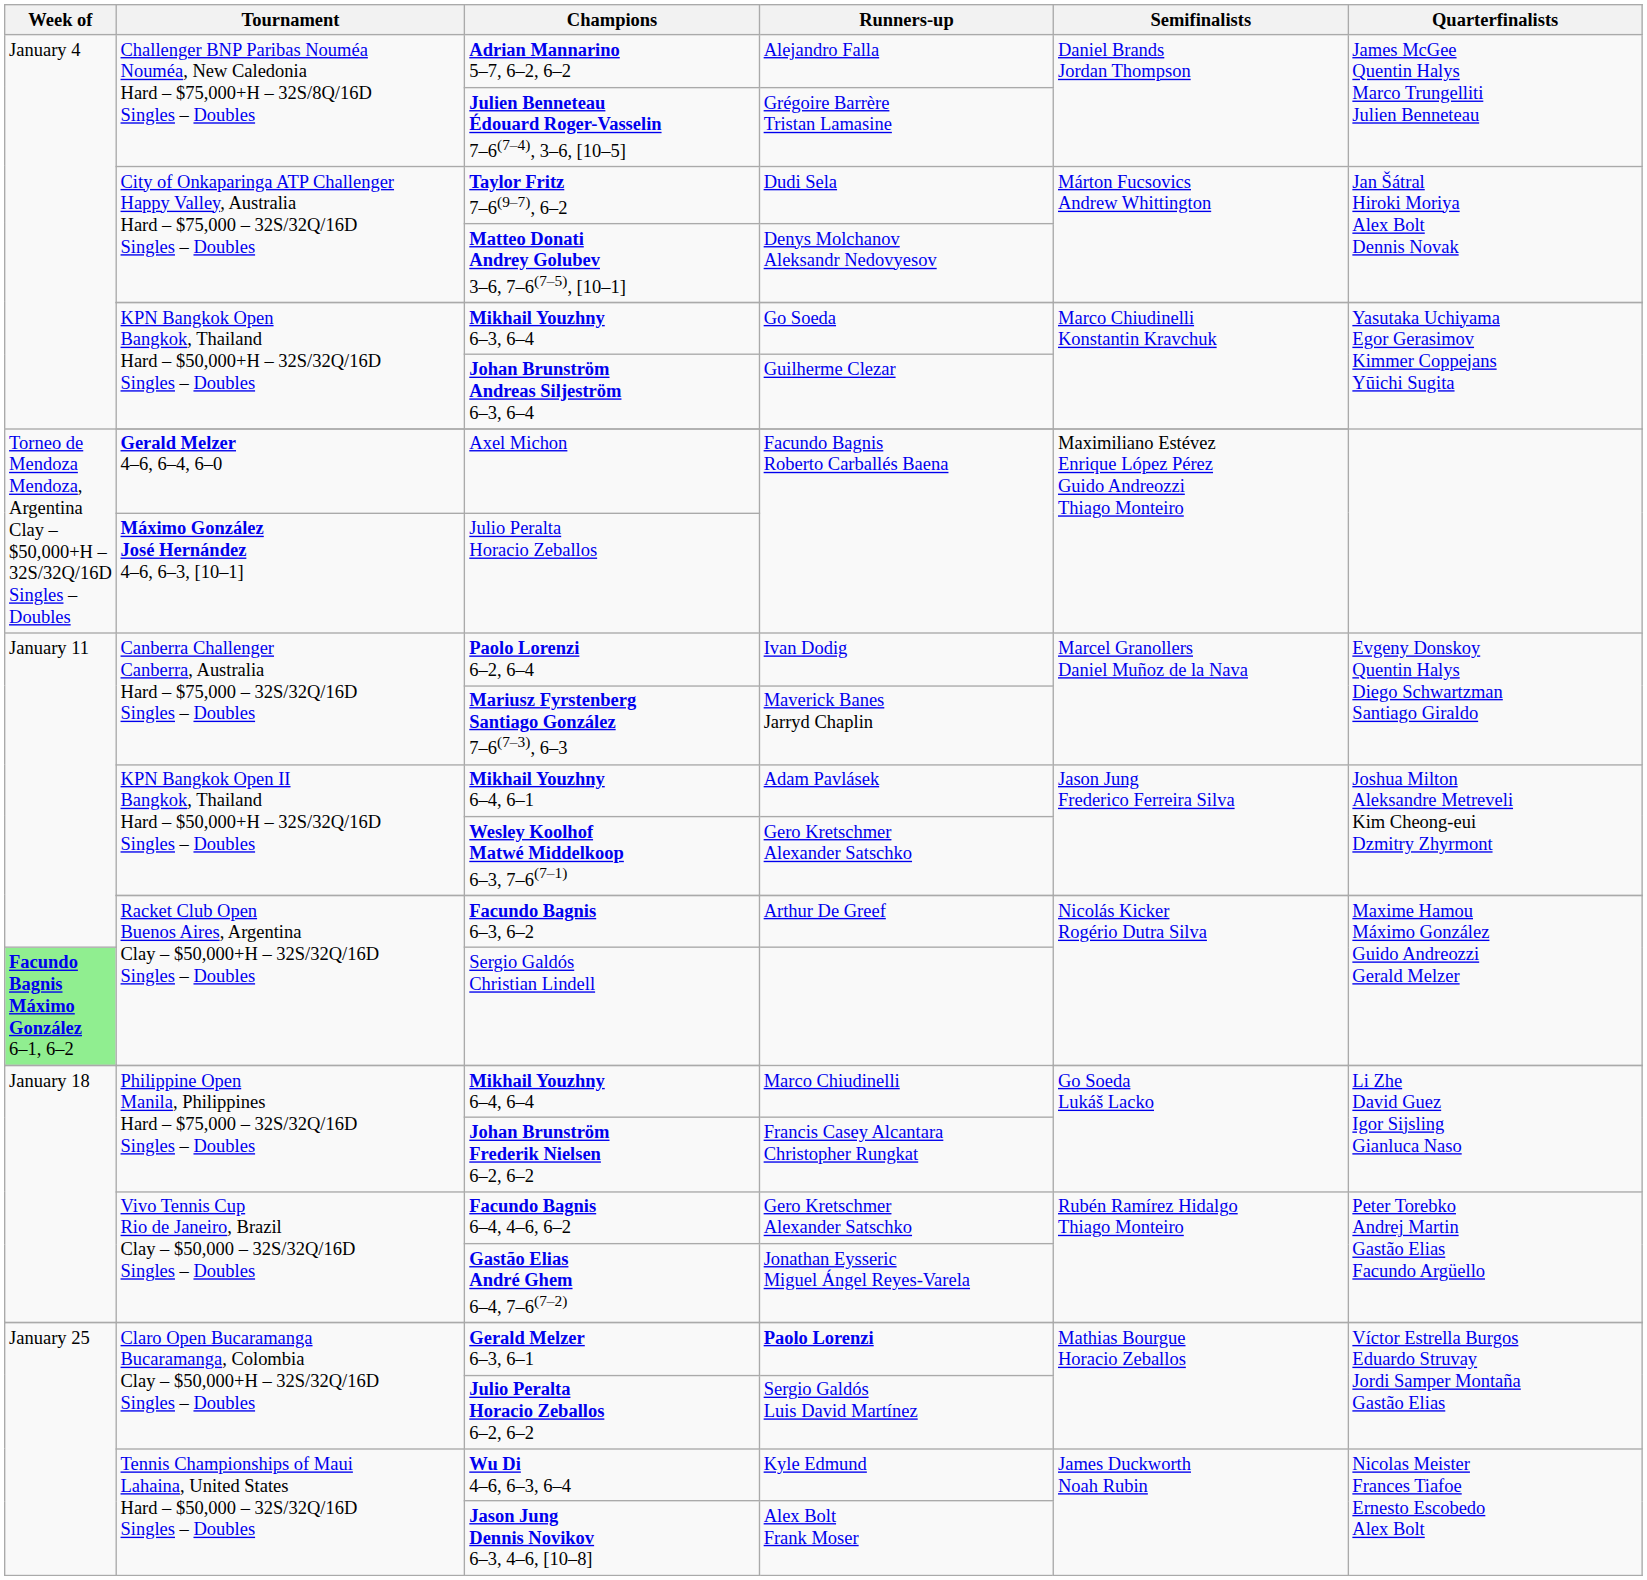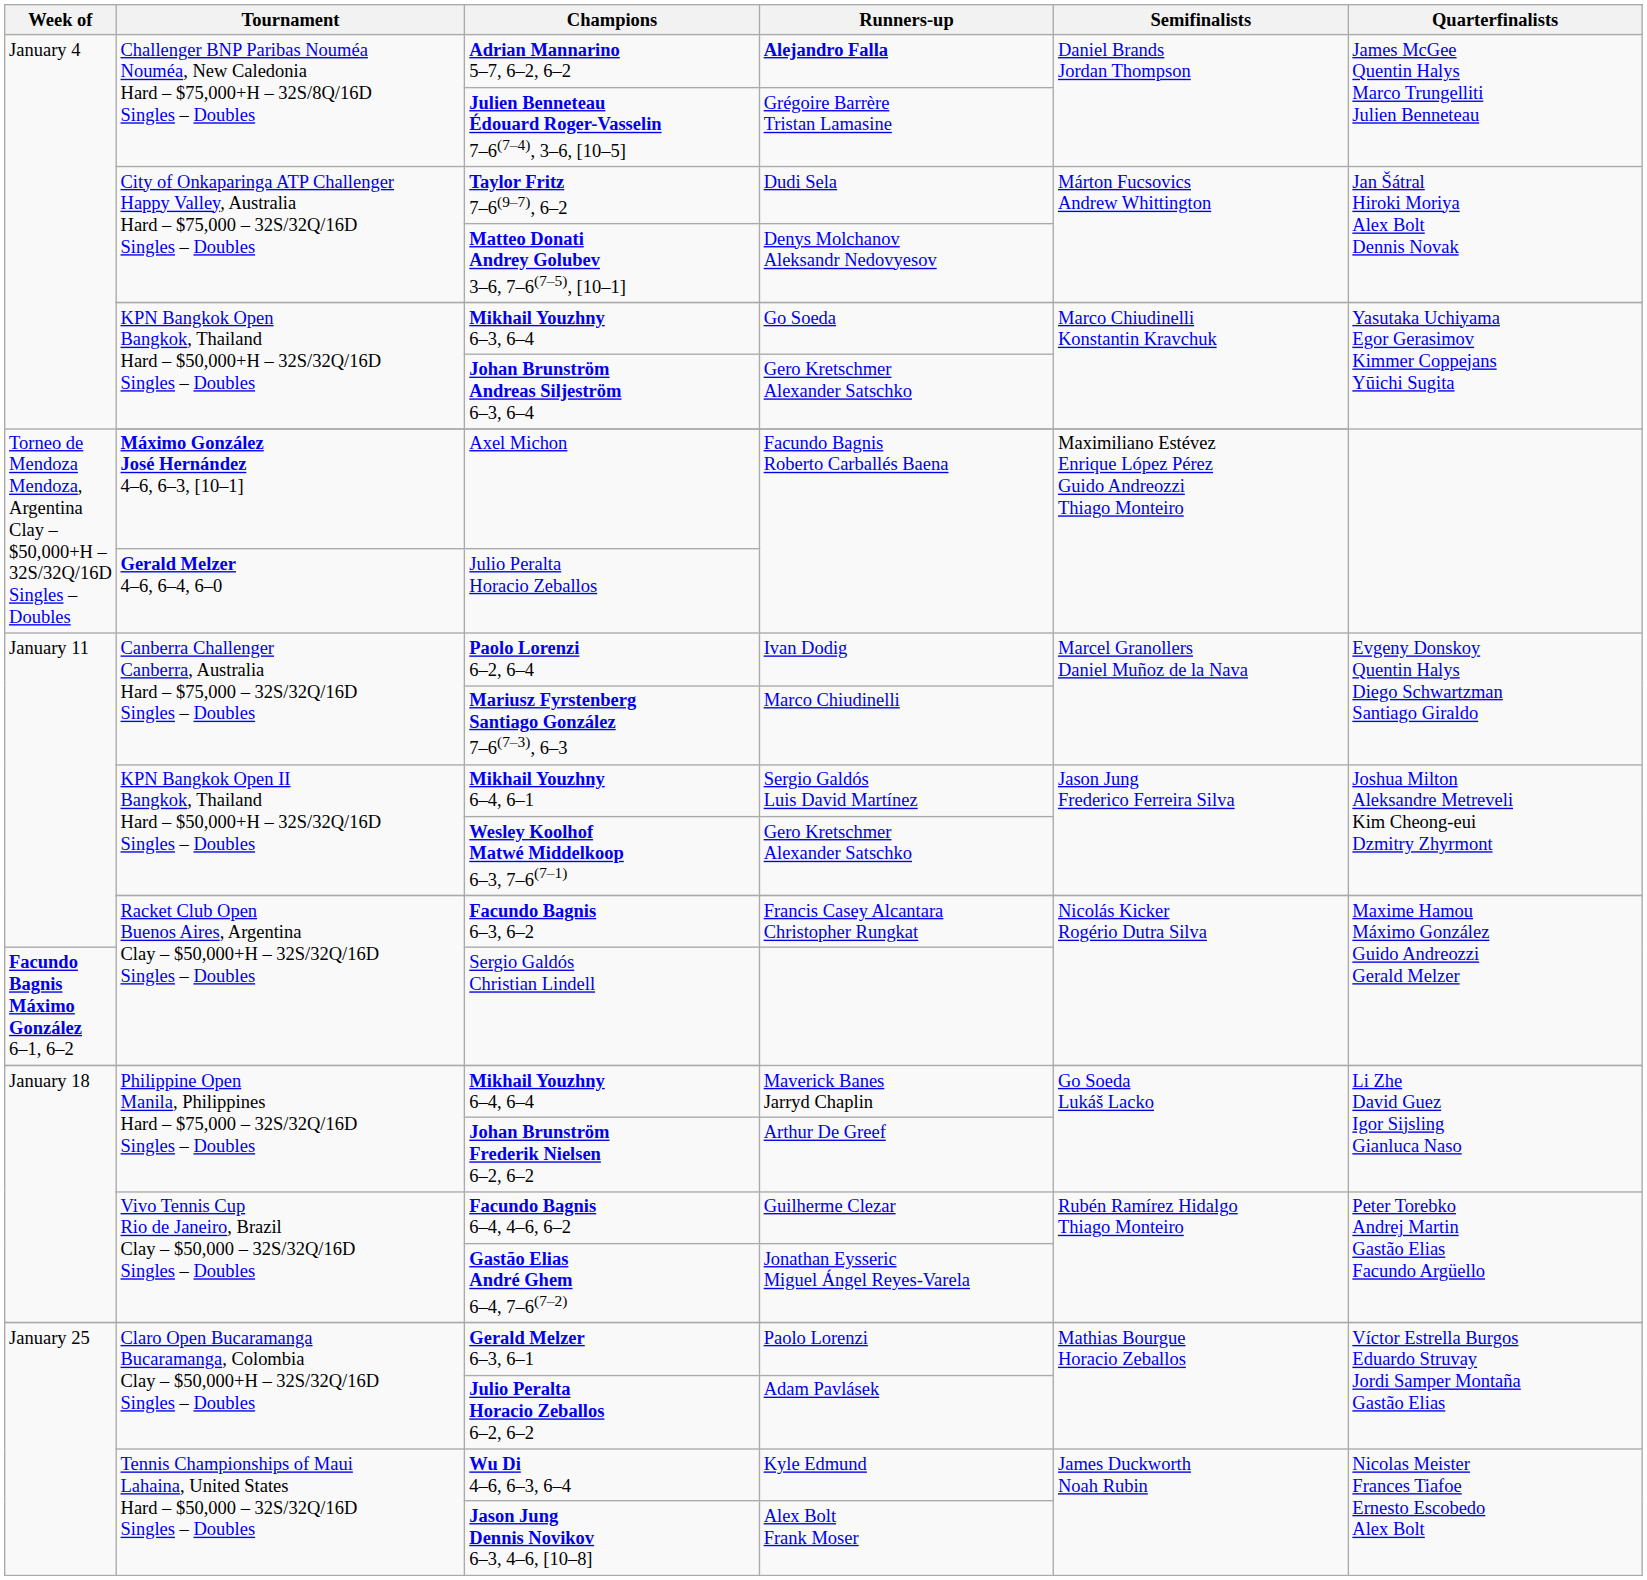Adrian Mannarino 5–7, 6–2, 6–2 | Runners-up: normal -> bold
Johan Brunström Andreas Siljeström 6–3, 6–4 | Runners-up: Guilherme Clezar -> Gero Kretschmer Alexander Satschko
Axel Michon | Tournament: Gerald Melzer 4–6, 6–4, 6–0 -> Máximo González José Hernández 4–6, 6–3, [10–1]
Julio Peralta Horacio Zeballos | Tournament: Máximo González José Hernández 4–6, 6–3, [10–1] -> Gerald Melzer 4–6, 6–4, 6–0
Mariusz Fyrstenberg Santiago González 7–6(7–3), 6–3 | Runners-up: Maverick Banes Jarryd Chaplin -> Marco Chiudinelli
Mikhail Youzhny 6–4, 6–1 | Runners-up: Adam Pavlásek -> Sergio Galdós Luis David Martínez
Facundo Bagnis 6–3, 6–2 | Runners-up: Arthur De Greef -> Francis Casey Alcantara Christopher Rungkat
Sergio Galdós Christian Lindell | Week of: lightgreen background -> no background
Mikhail Youzhny 6–4, 6–4 | Runners-up: Marco Chiudinelli -> Maverick Banes Jarryd Chaplin
Johan Brunström Frederik Nielsen 6–2, 6–2 | Runners-up: Francis Casey Alcantara Christopher Rungkat -> Arthur De Greef
Facundo Bagnis 6–4, 4–6, 6–2 | Runners-up: Gero Kretschmer Alexander Satschko -> Guilherme Clezar
Gerald Melzer 6–3, 6–1 | Runners-up: bold -> normal
Julio Peralta Horacio Zeballos 6–2, 6–2 | Runners-up: Sergio Galdós Luis David Martínez -> Adam Pavlásek
